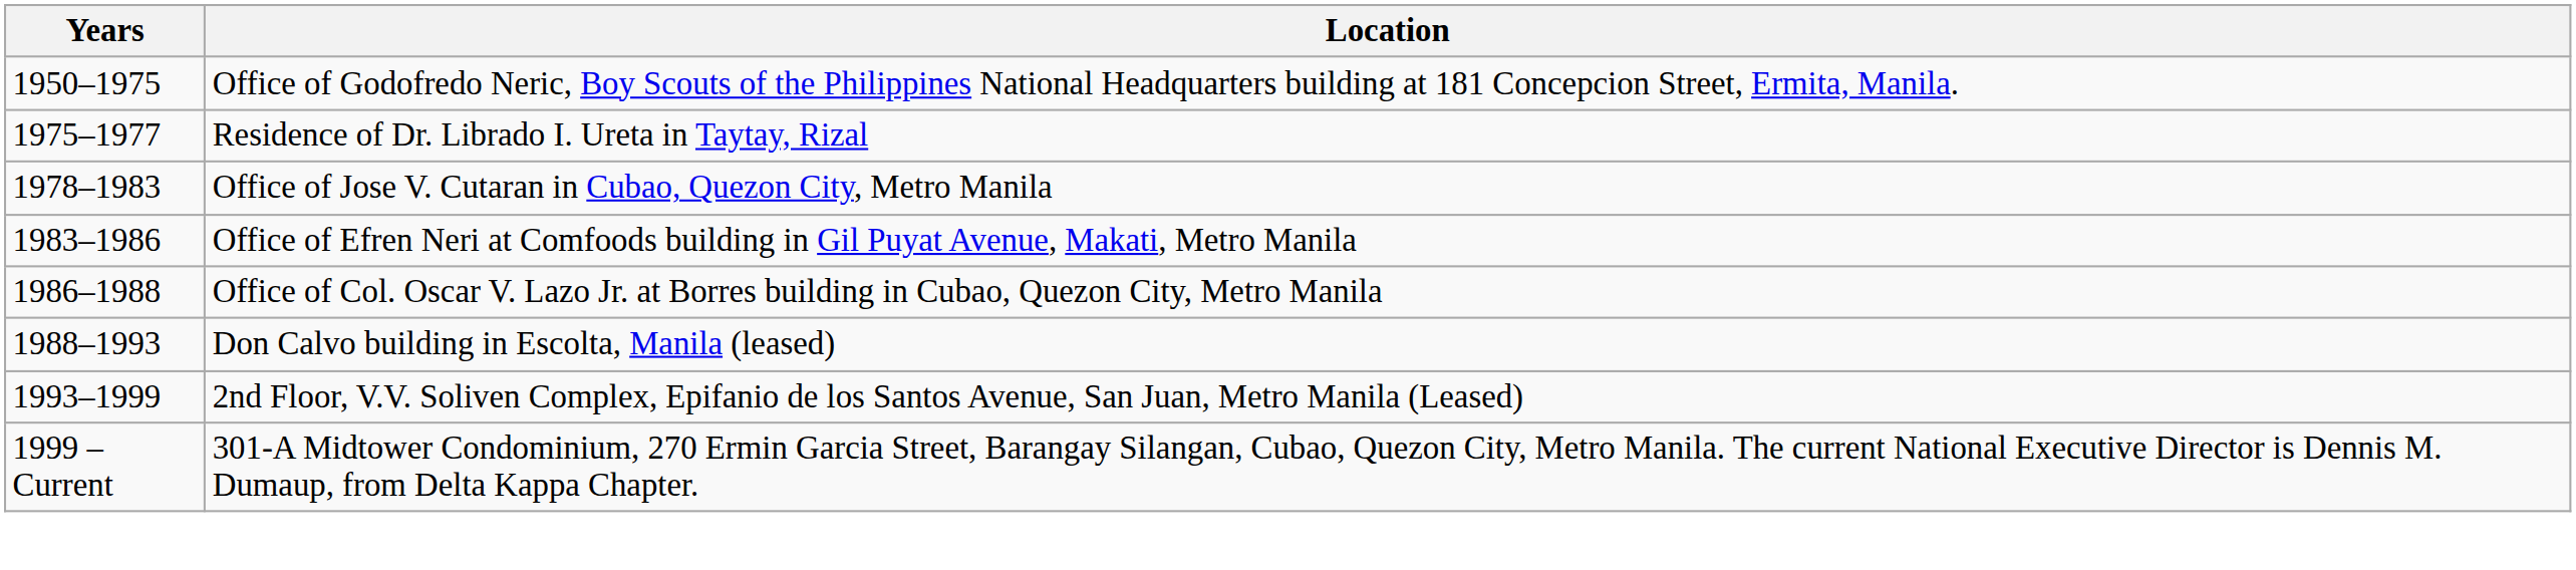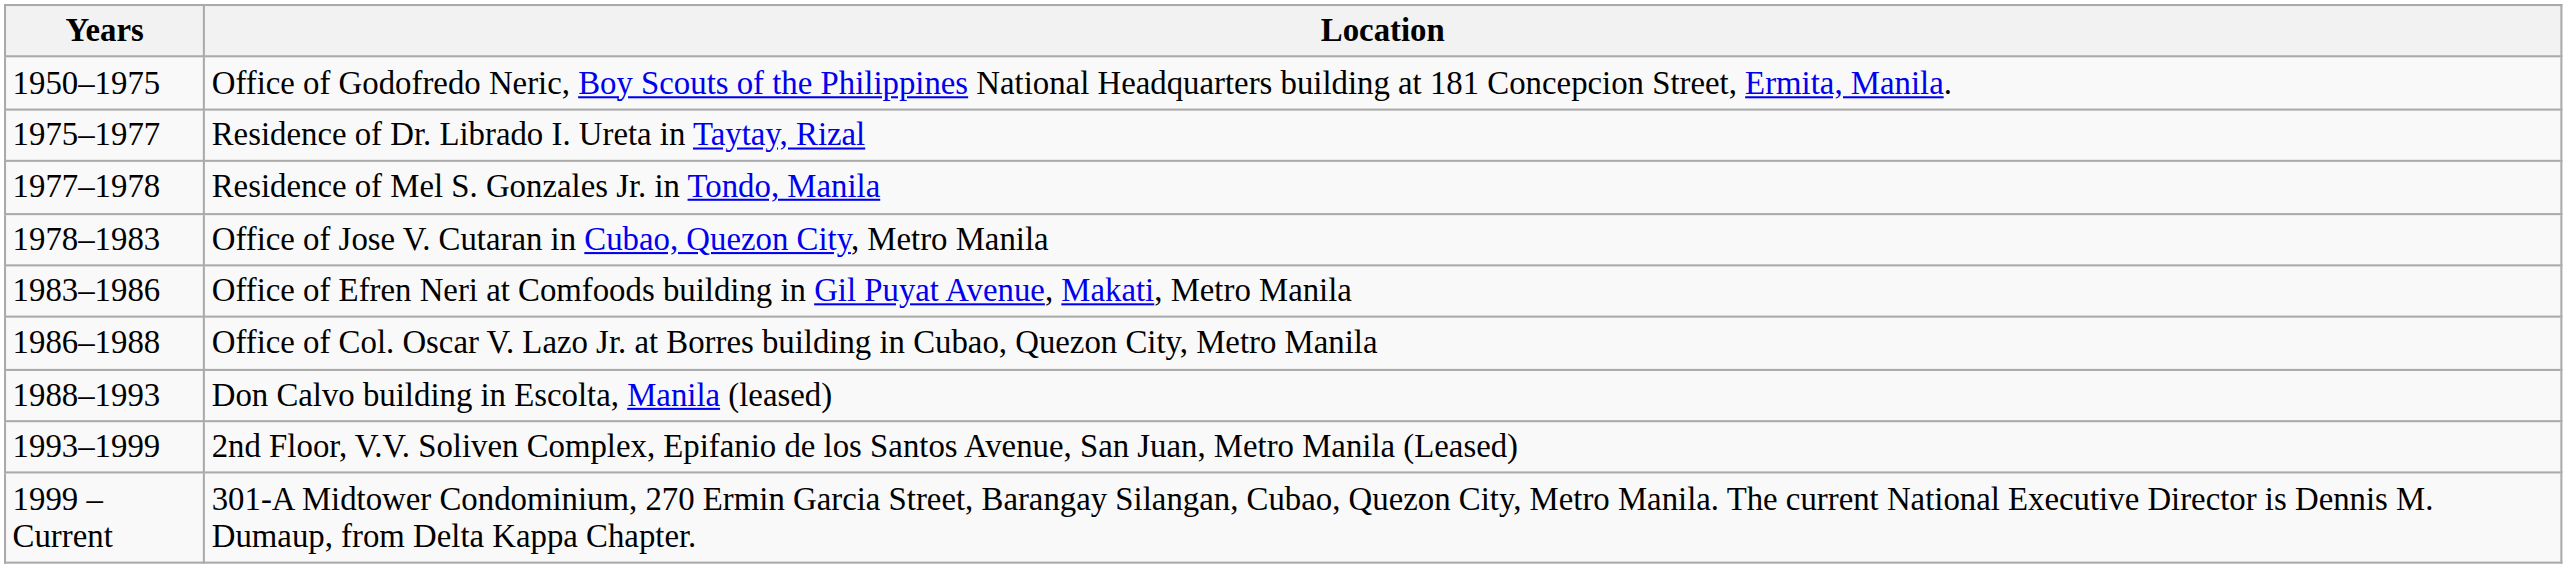+ row: 1977–1978 | Residence of Mel S. Gonzales Jr. in Tondo, Manila
